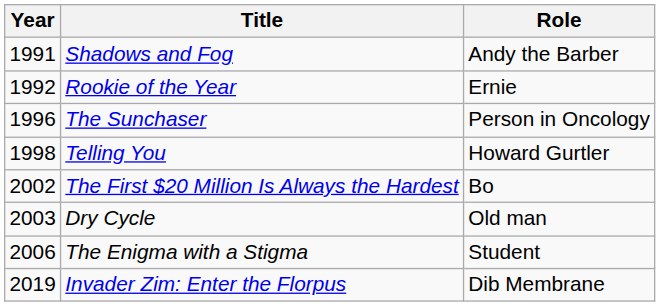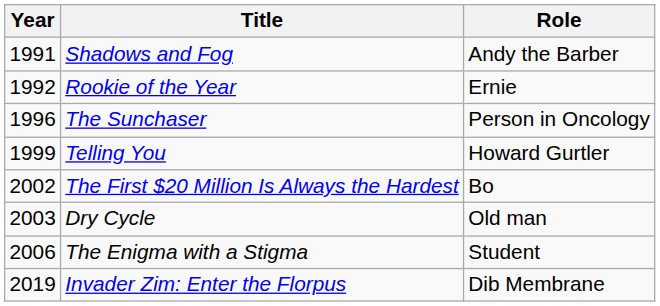Telling You | Year: 1998 -> 1999
